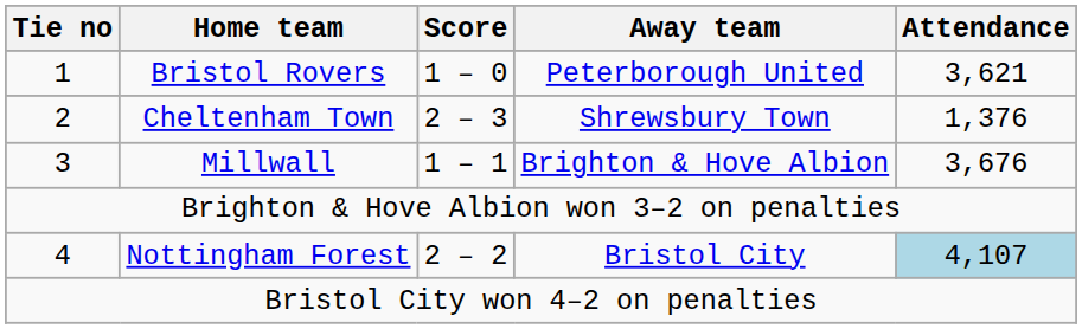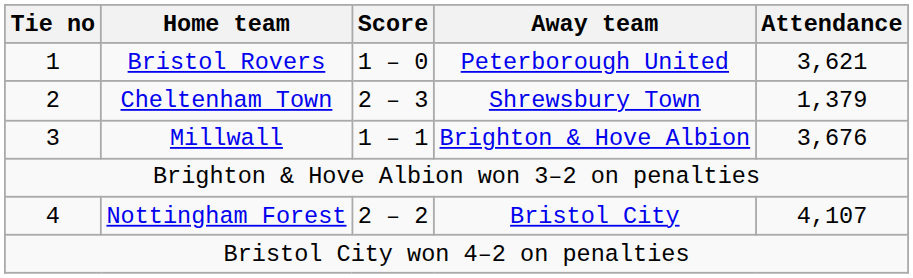Cheltenham Town | Attendance: 1,376 -> 1,379
Nottingham Forest | Attendance: lightblue background -> no background
